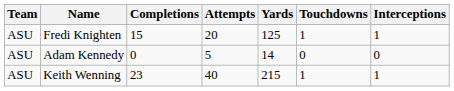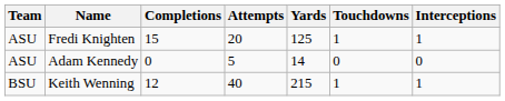Keith Wenning | Team: ASU -> BSU
Keith Wenning | Completions: 23 -> 12
